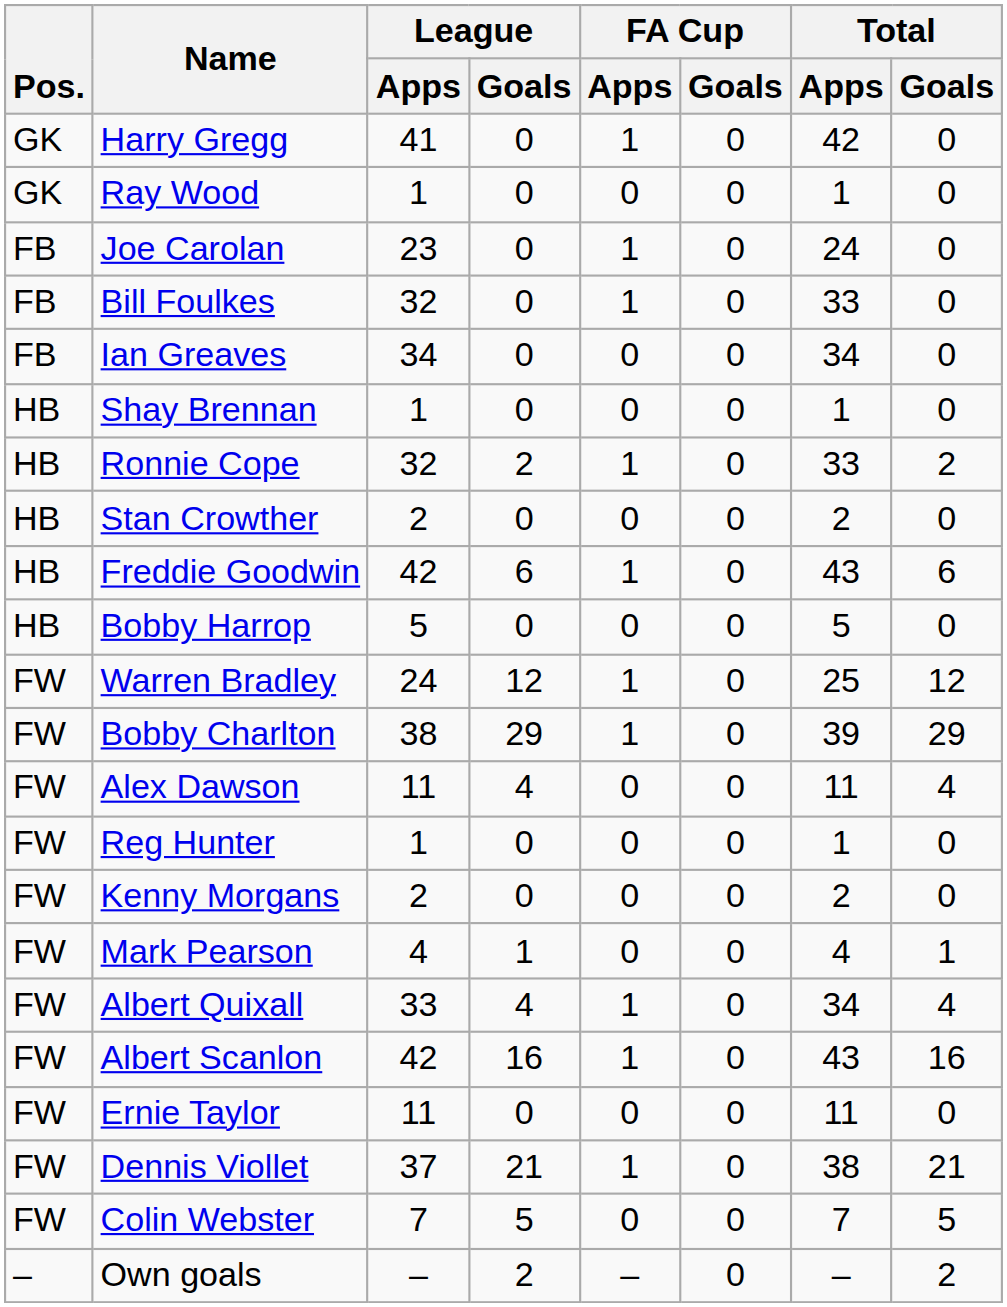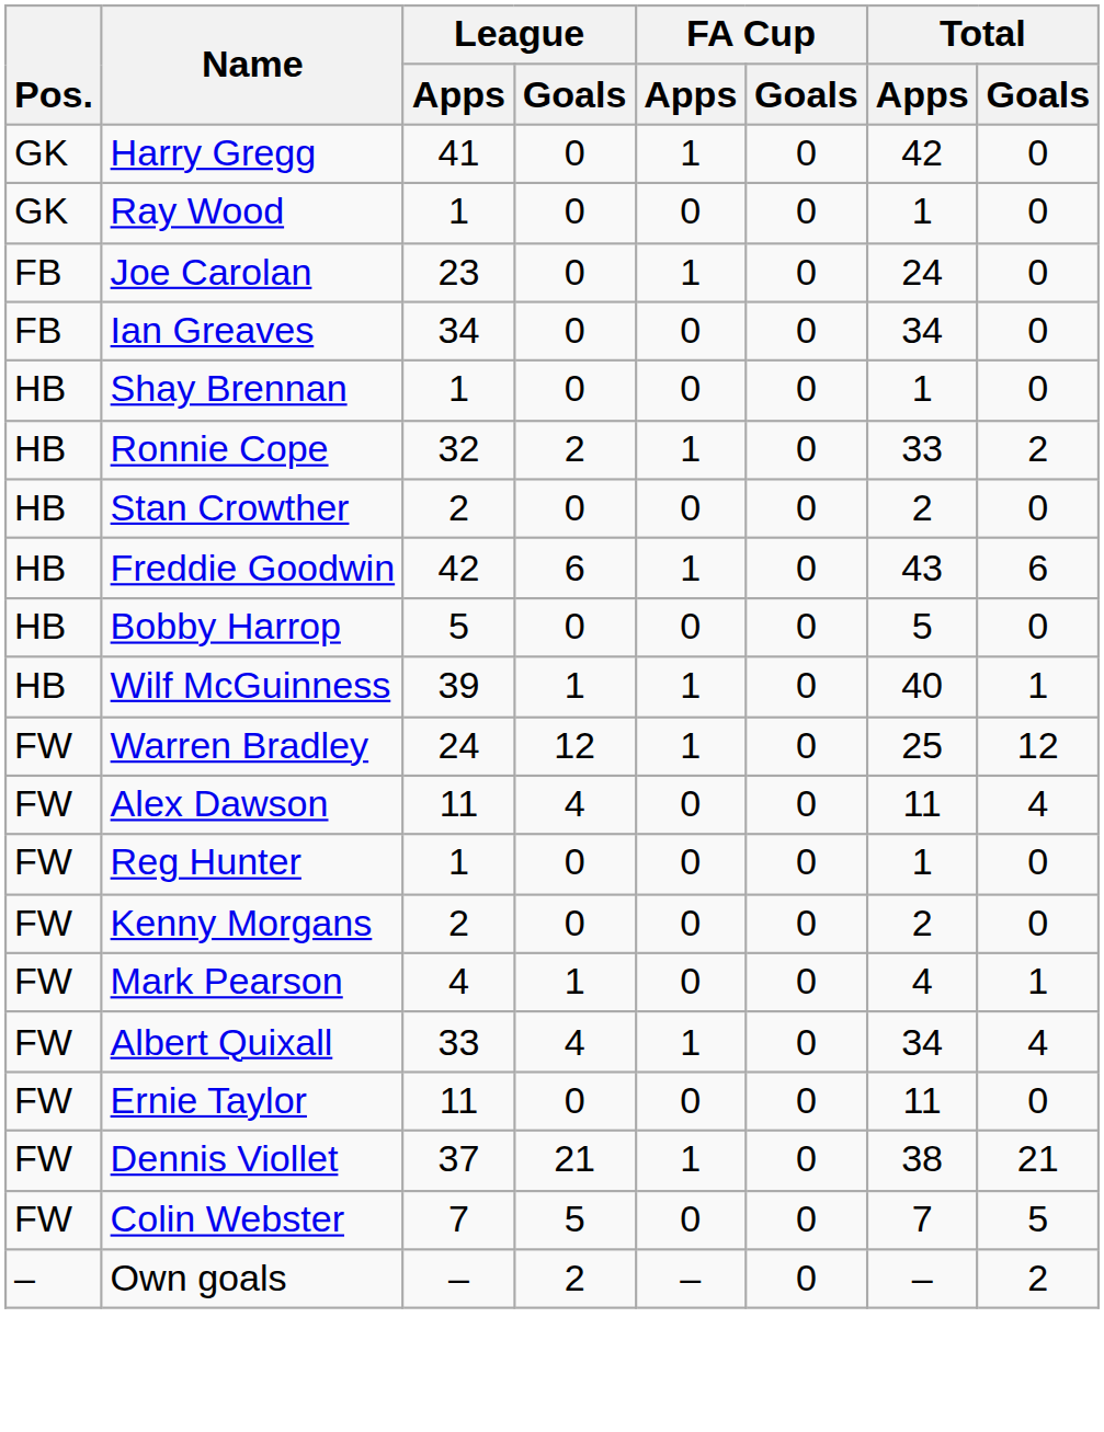- row: FB | Bill Foulkes | 32 | 0 | 1 | 0 | 33 | 0
+ row: HB | Wilf McGuinness | 39 | 1 | 1 | 0 | 40 | 1
- row: FW | Bobby Charlton | 38 | 29 | 1 | 0 | 39 | 29
- row: FW | Albert Scanlon | 42 | 16 | 1 | 0 | 43 | 16
